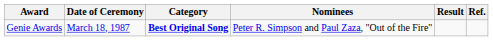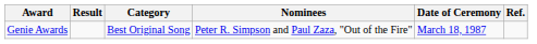columns swapped: Date of Ceremony <-> Result
Genie Awards | Category: bold -> normal
